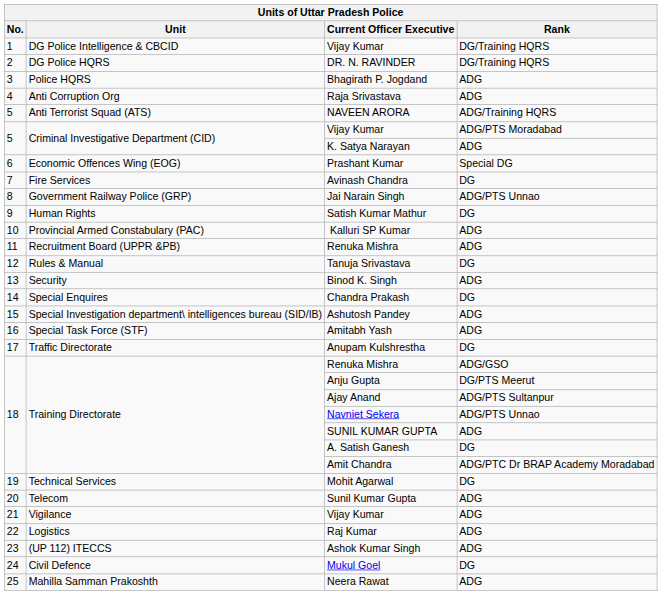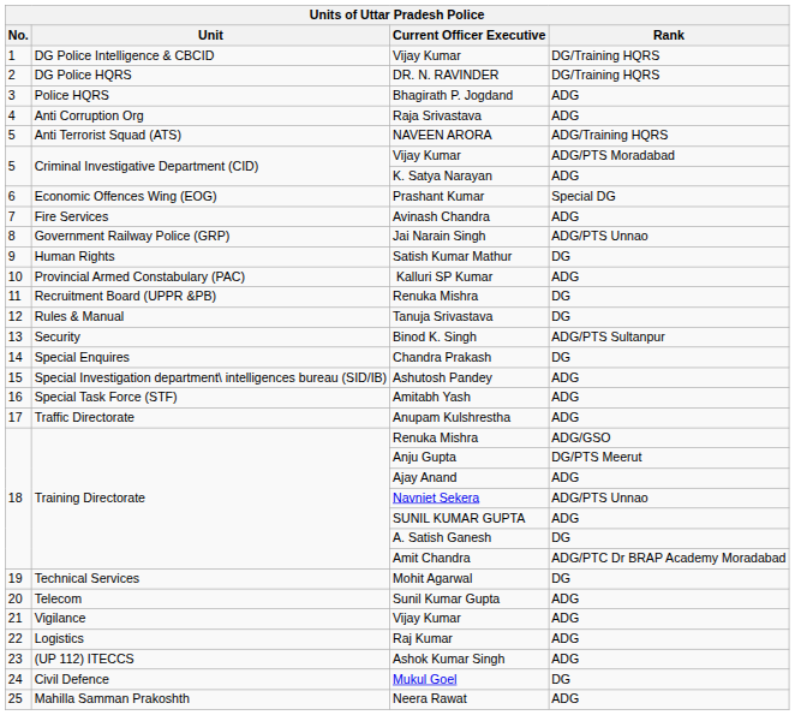Avinash Chandra | Rank: DG -> ADG
Recruitment Board (UPPR &PB) / Renuka Mishra | Rank: ADG -> DG
Binod K. Singh | Rank: ADG -> ADG/PTS Sultanpur
Anupam Kulshrestha | Rank: DG -> ADG
Ajay Anand | Rank: ADG/PTS Sultanpur -> ADG
